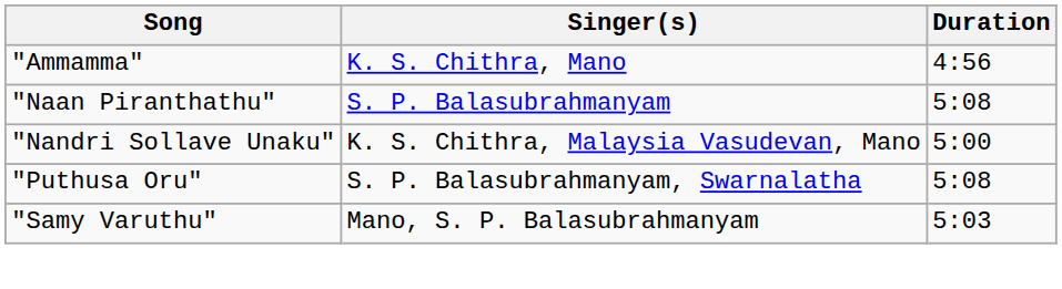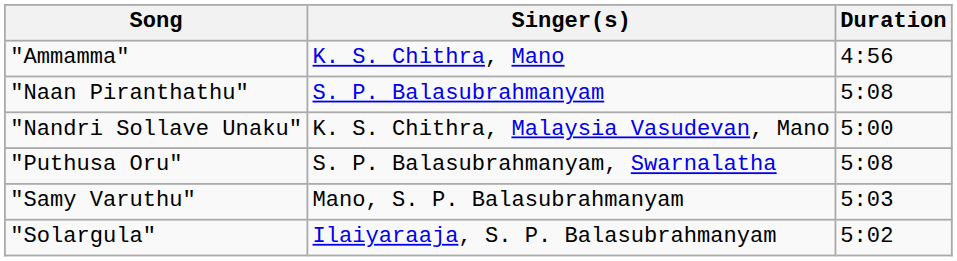+ row: "Solargula" | Ilaiyaraaja, S. P. Balasubrahmanyam | 5:02
